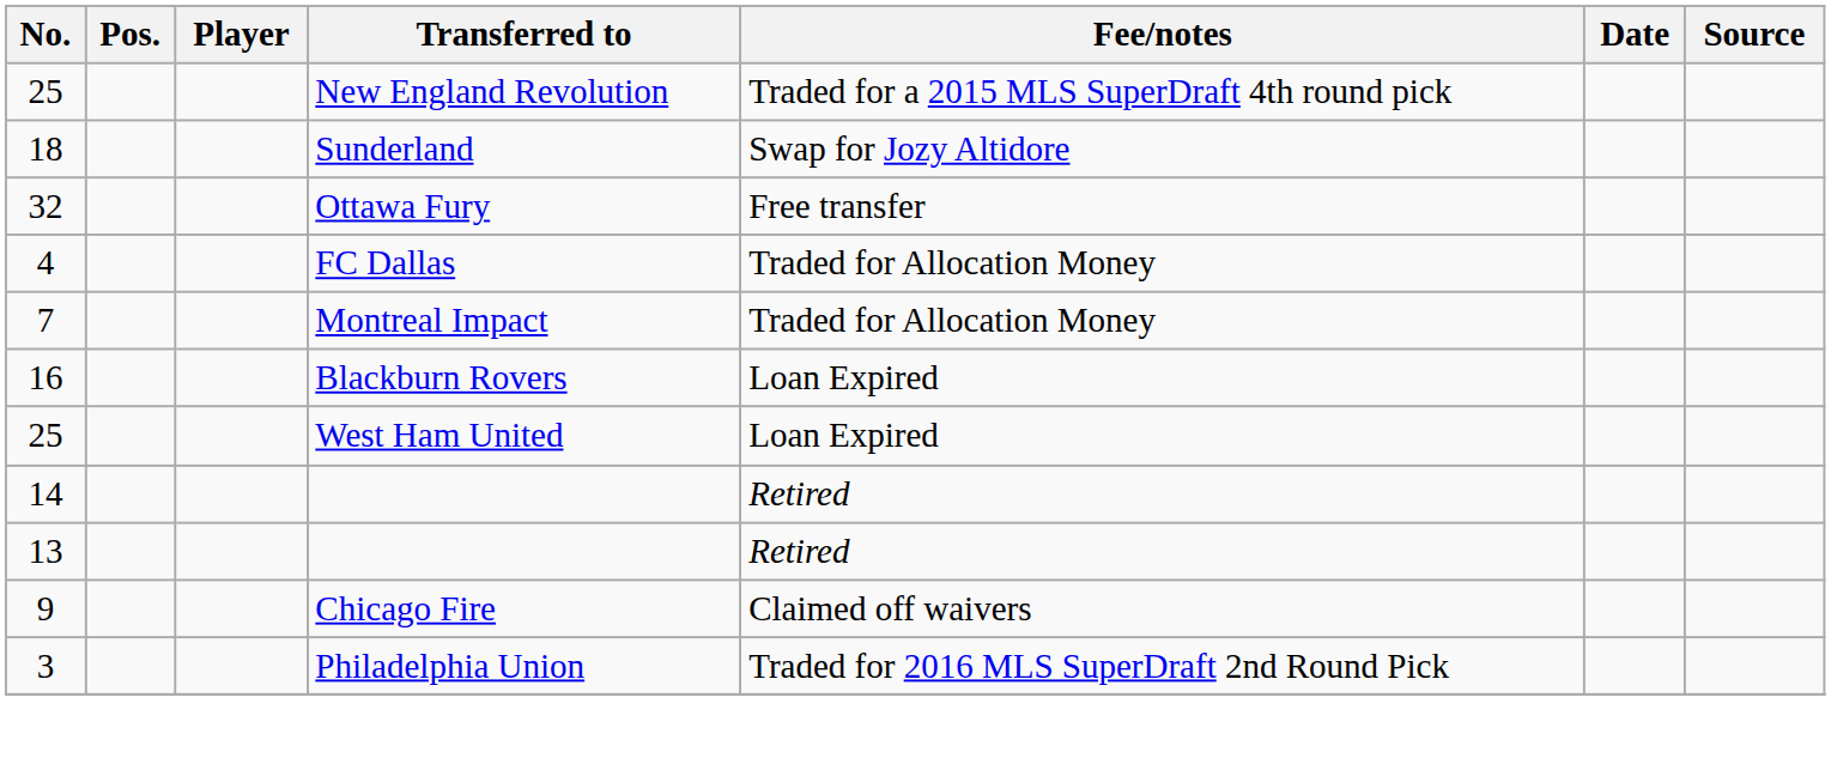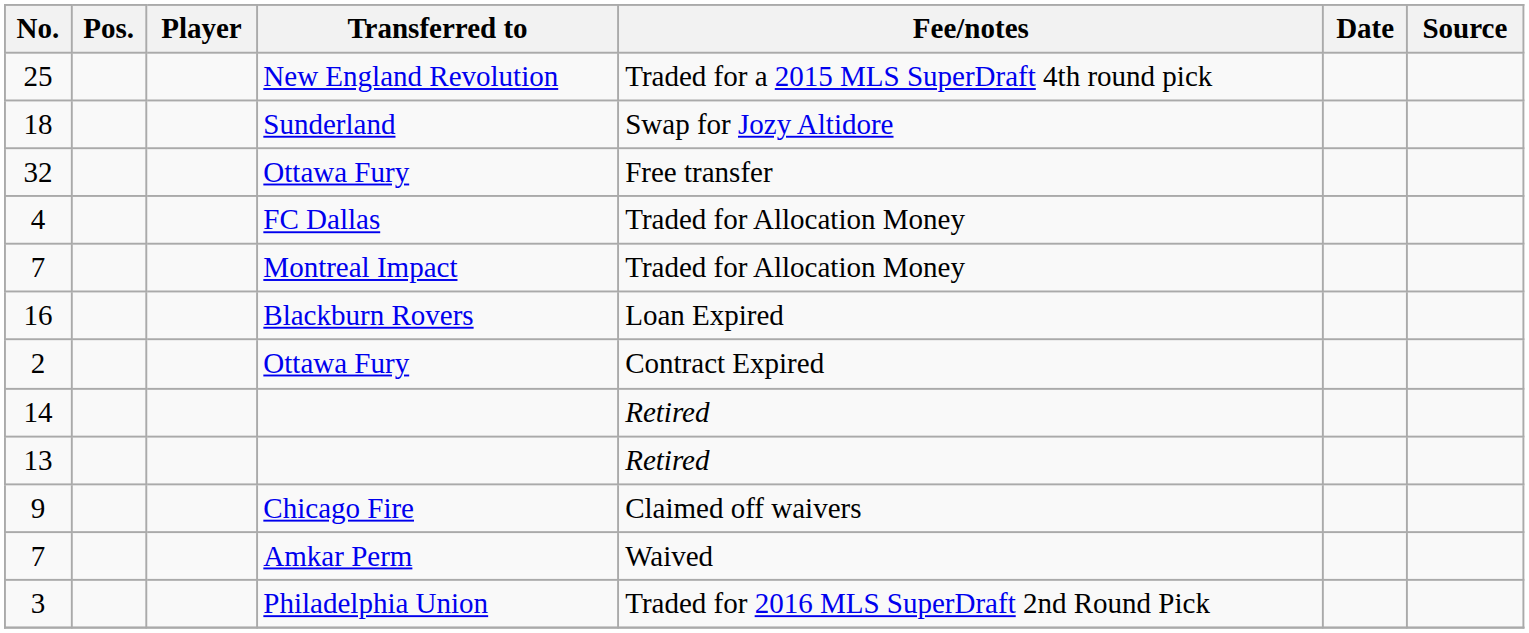- row: 25 | West Ham United | Loan Expired
+ row: 2 | Ottawa Fury | Contract Expired
+ row: 7 | Amkar Perm | Waived
